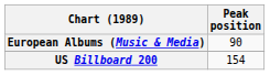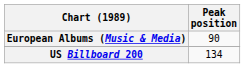US Billboard 200 | Peak position: 154 -> 134
